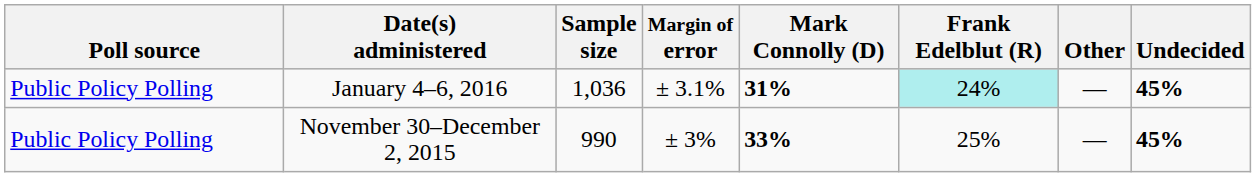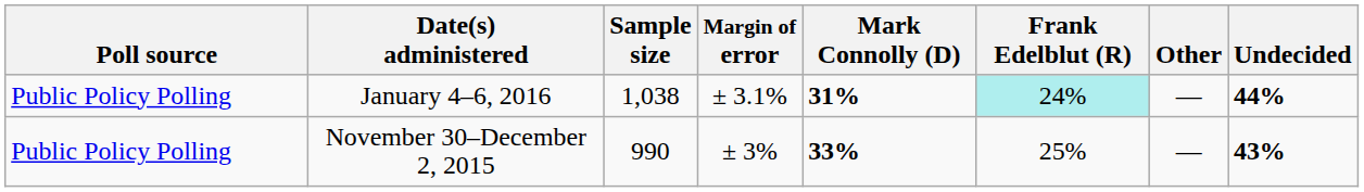January 4–6, 2016 | Sample size: 1,036 -> 1,038
January 4–6, 2016 | Undecided: 45% -> 44%
November 30–December 2, 2015 | Undecided: 45% -> 43%
